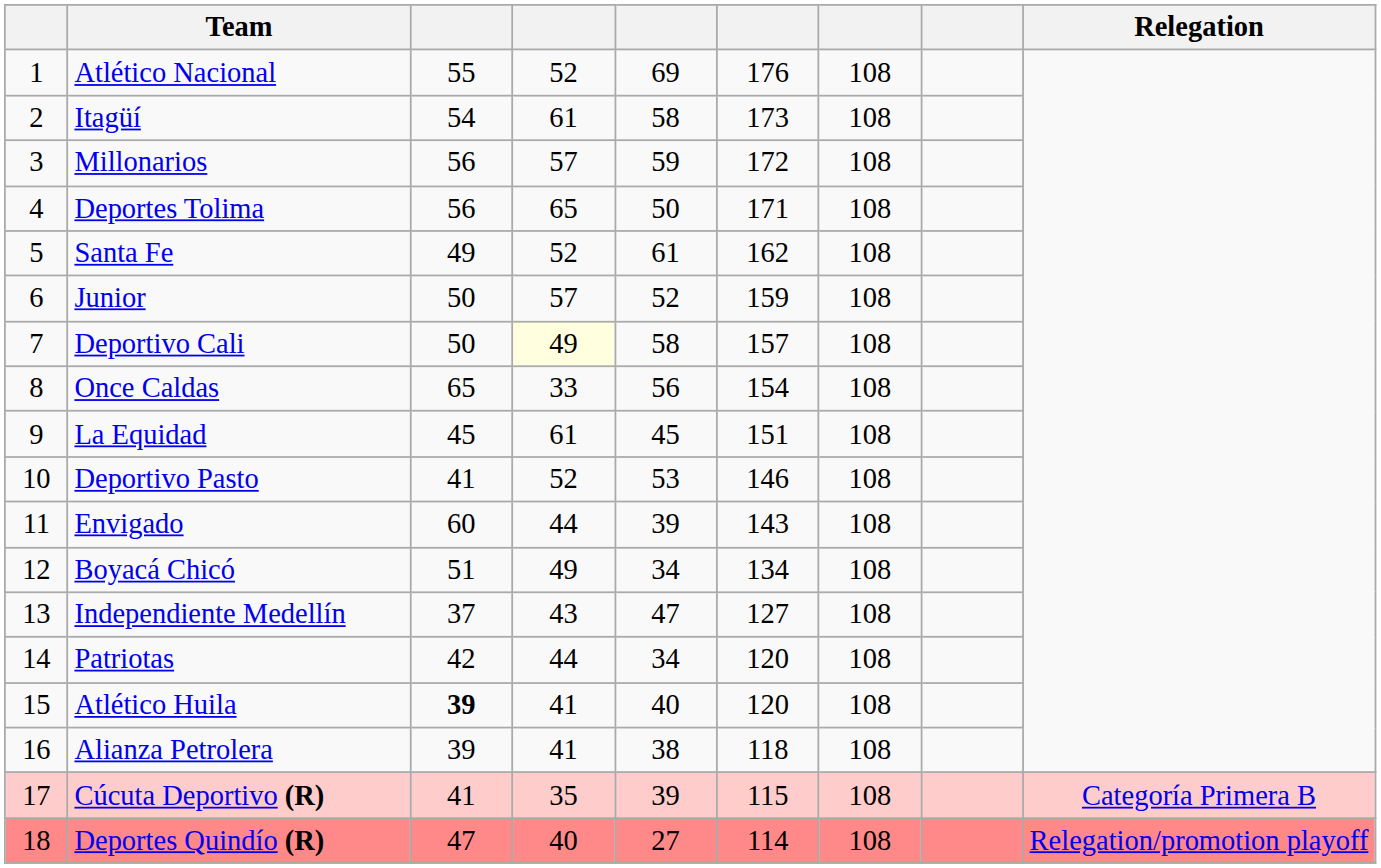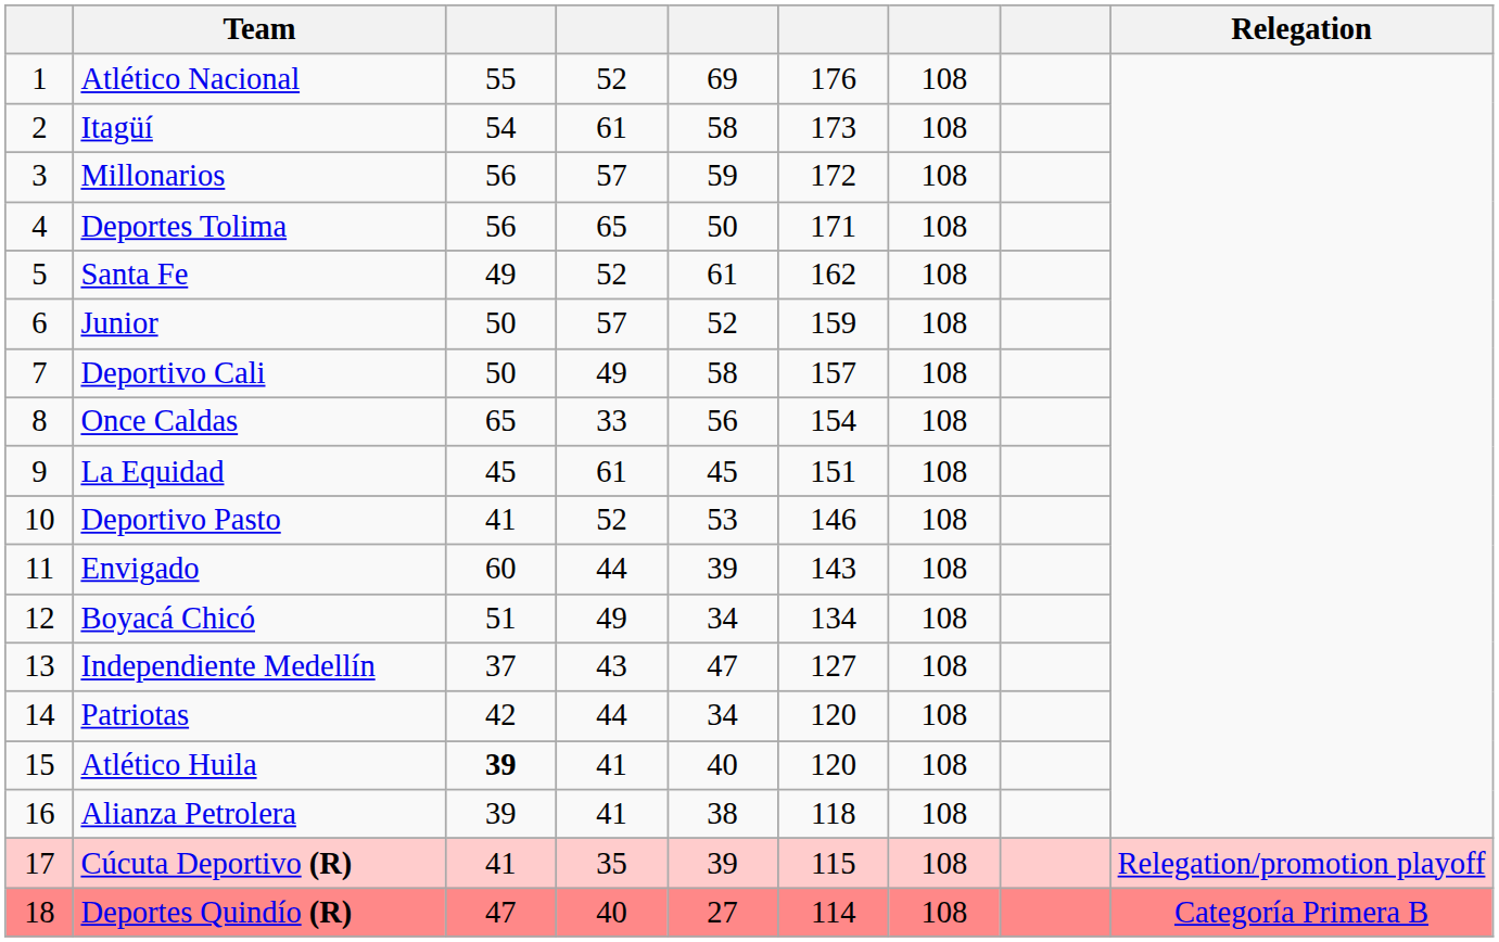Deportivo Cali | column 4: lightyellow background -> no background
Cúcuta Deportivo (R) | Relegation: Categoría Primera B -> Relegation/promotion playoff
Deportes Quindío (R) | Relegation: Relegation/promotion playoff -> Categoría Primera B
